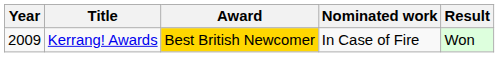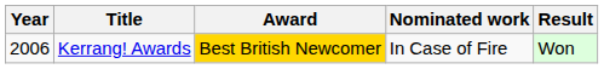Kerrang! Awards | Year: 2009 -> 2006
